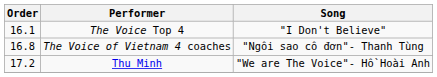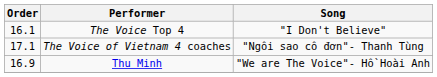The Voice of Vietnam 4 coaches | Order: 16.8 -> 17.1
Thu Minh | Order: 17.2 -> 16.9
